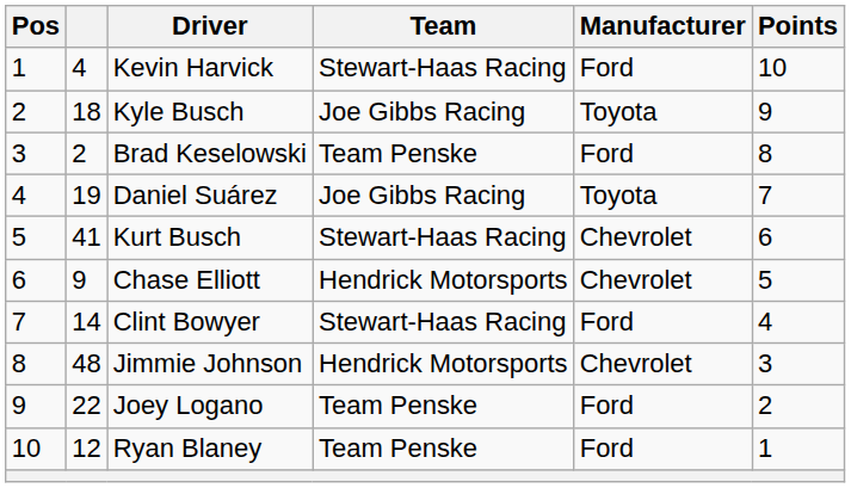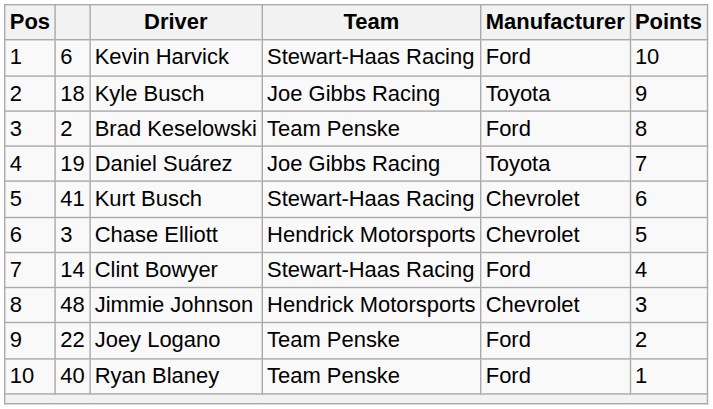Kevin Harvick | column 2: 4 -> 6
Chase Elliott | column 2: 9 -> 3
Ryan Blaney | column 2: 12 -> 40
